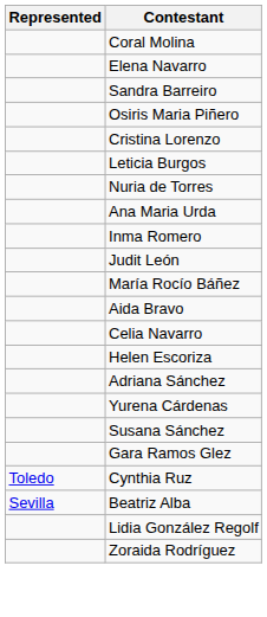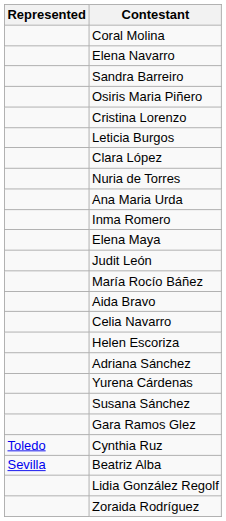+ row: Clara López
+ row: Elena Maya
